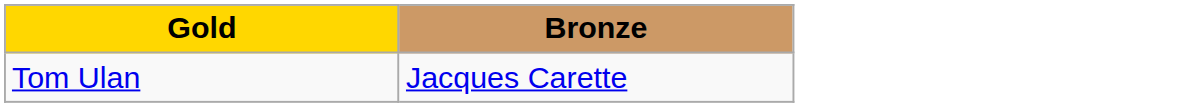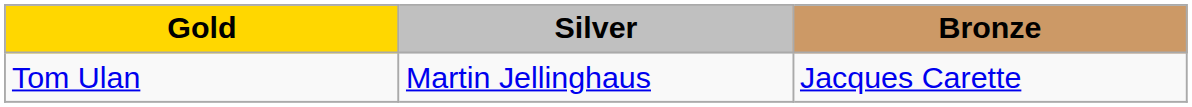+ column: Silver | Martin Jellinghaus
